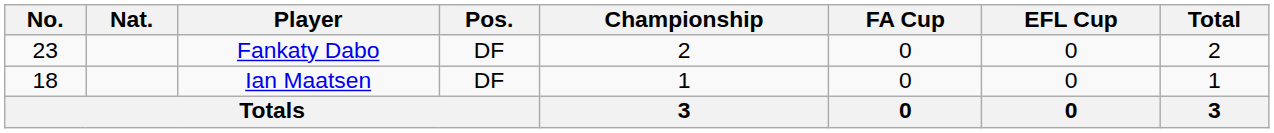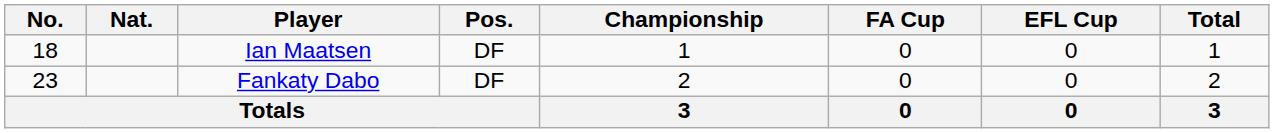rows swapped: Fankaty Dabo <-> Ian Maatsen
